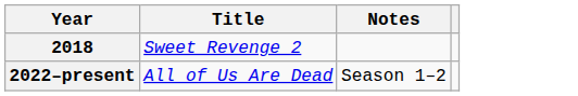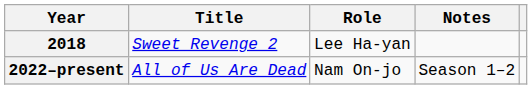+ column: Role | Lee Ha-yan | Nam On-jo
